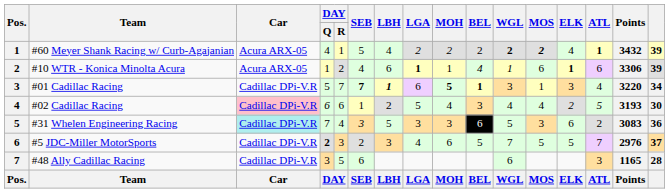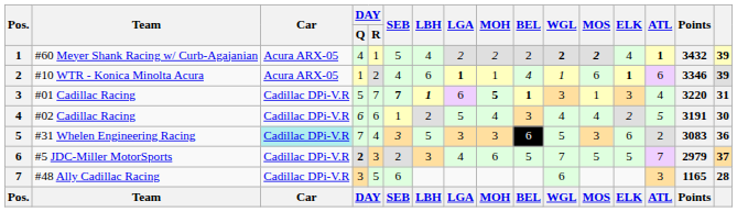#10 WTR - Konica Minolta Acura | Points: 3306 -> 3346
#01 Cadillac Racing | column 16: 34 -> 31
#02 Cadillac Racing | Car: pink background -> no background
#02 Cadillac Racing | Points: 3193 -> 3191
#5 JDC-Miller MotorSports | Points: 2976 -> 2979
